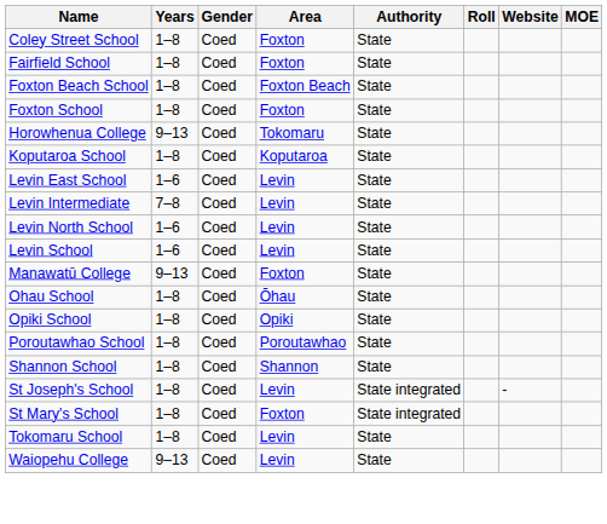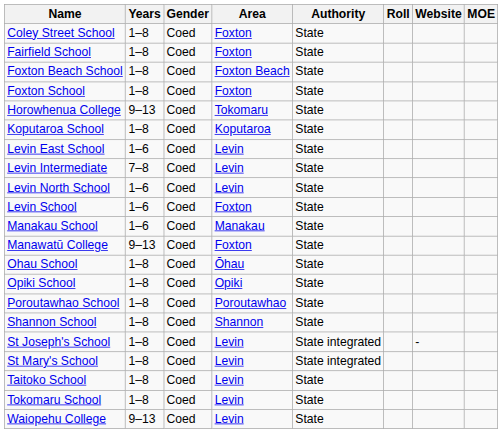Levin School | Area: Levin -> Foxton
+ row: Manakau School | 1–6 | Coed | Manakau | State
St Mary's School | Area: Foxton -> Levin
+ row: Taitoko School | 1–8 | Coed | Levin | State
